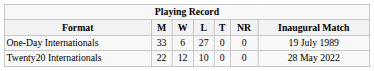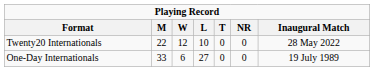rows swapped: One-Day Internationals <-> Twenty20 Internationals
